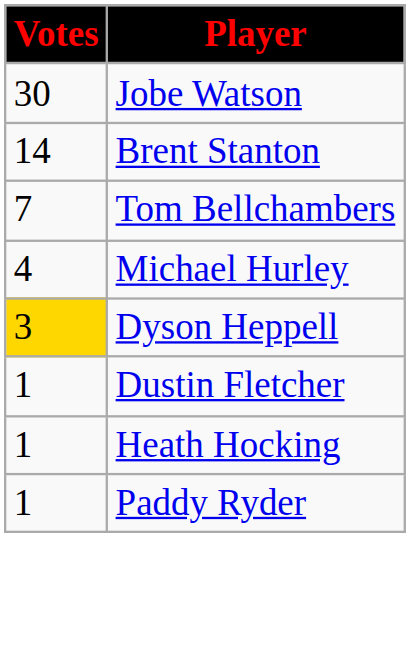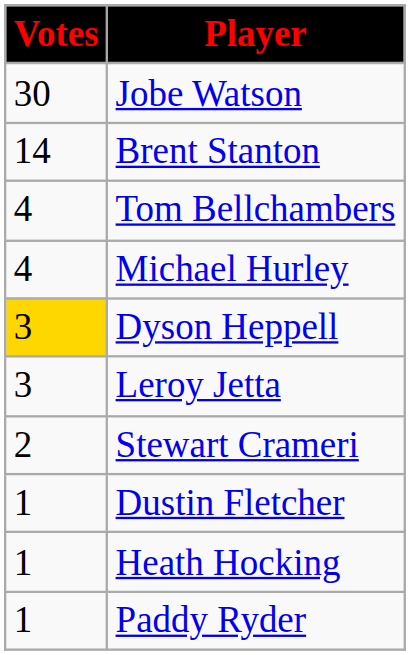Tom Bellchambers | Votes: 7 -> 4
+ row: 3 | Leroy Jetta
+ row: 2 | Stewart Crameri
